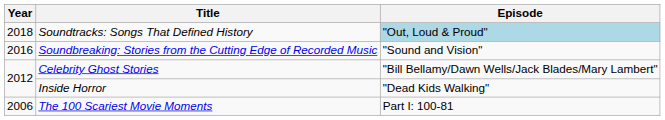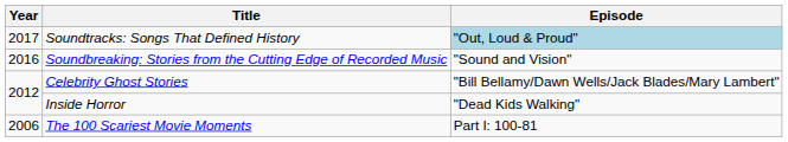Soundtracks: Songs That Defined History | Year: 2018 -> 2017
